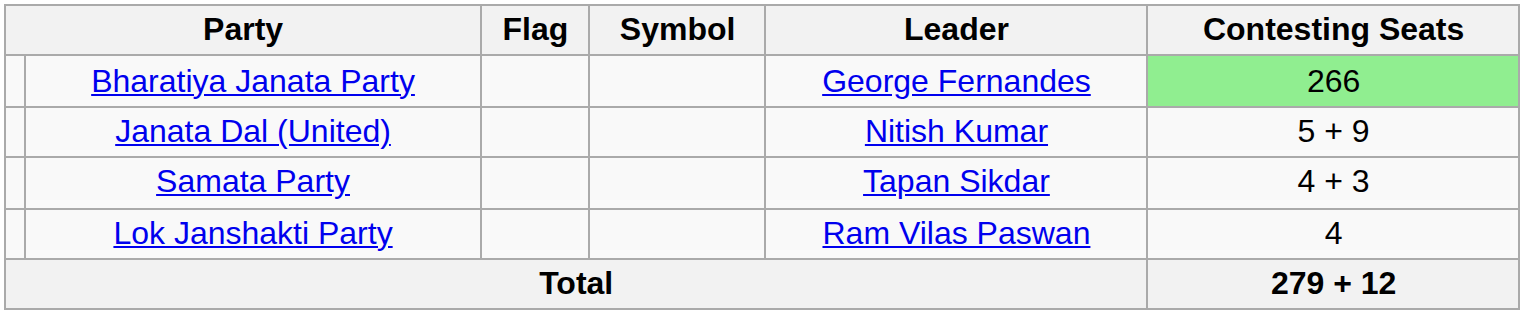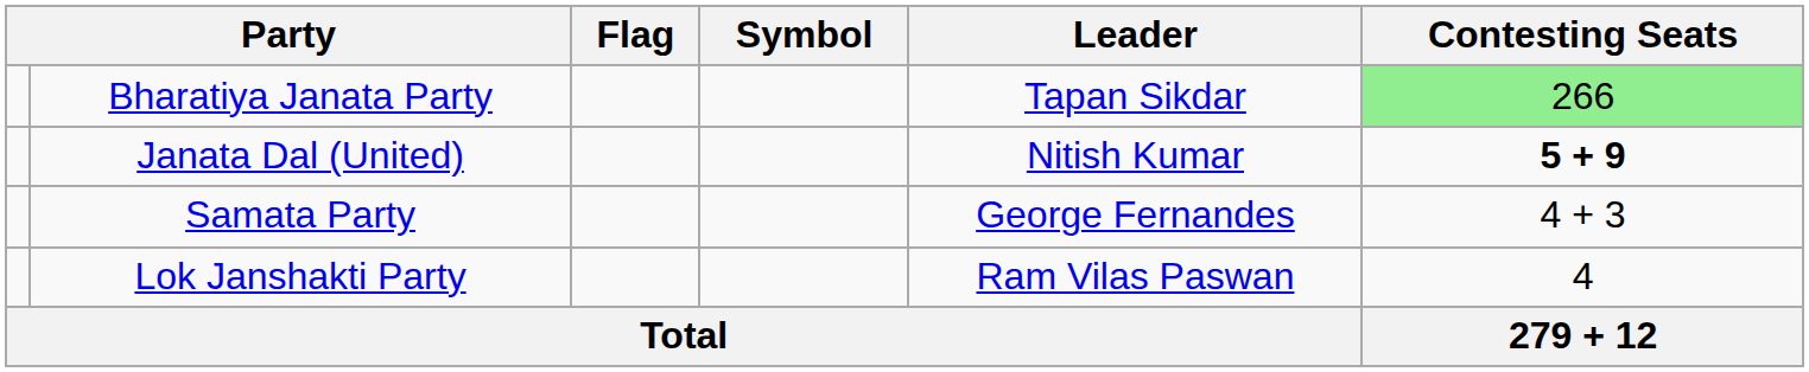Bharatiya Janata Party | Leader: George Fernandes -> Tapan Sikdar
Janata Dal (United) | Contesting Seats: normal -> bold
Samata Party | Leader: Tapan Sikdar -> George Fernandes
